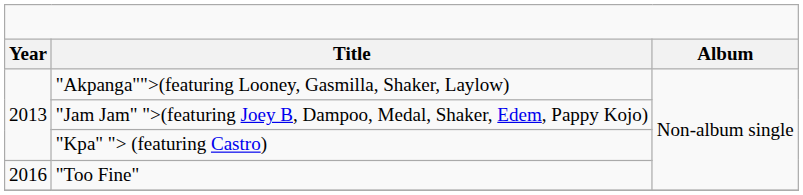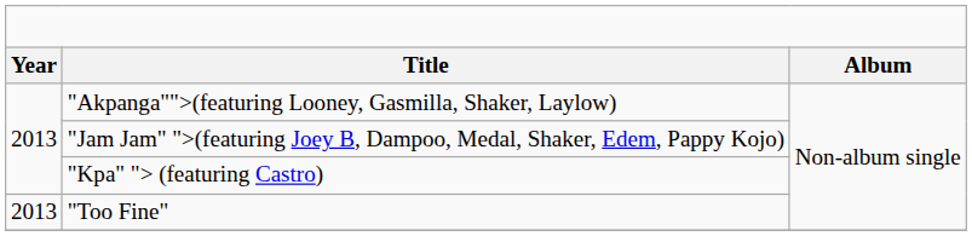"Too Fine" | column 1: 2016 -> 2013
